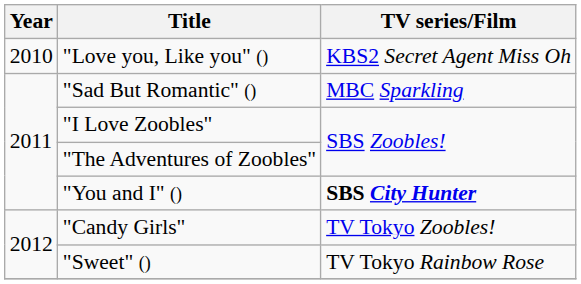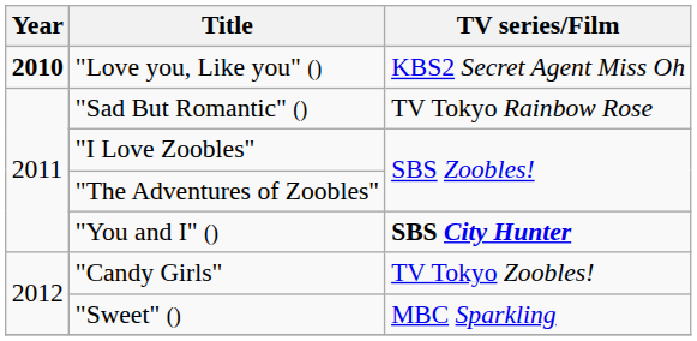"Love you, Like you" () | Year: normal -> bold
"Sad But Romantic" () | TV series/Film: MBC Sparkling -> TV Tokyo Rainbow Rose
"Sweet" () | TV series/Film: TV Tokyo Rainbow Rose -> MBC Sparkling
